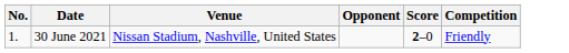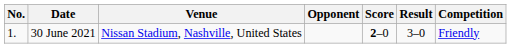+ column: Result | 3–0
